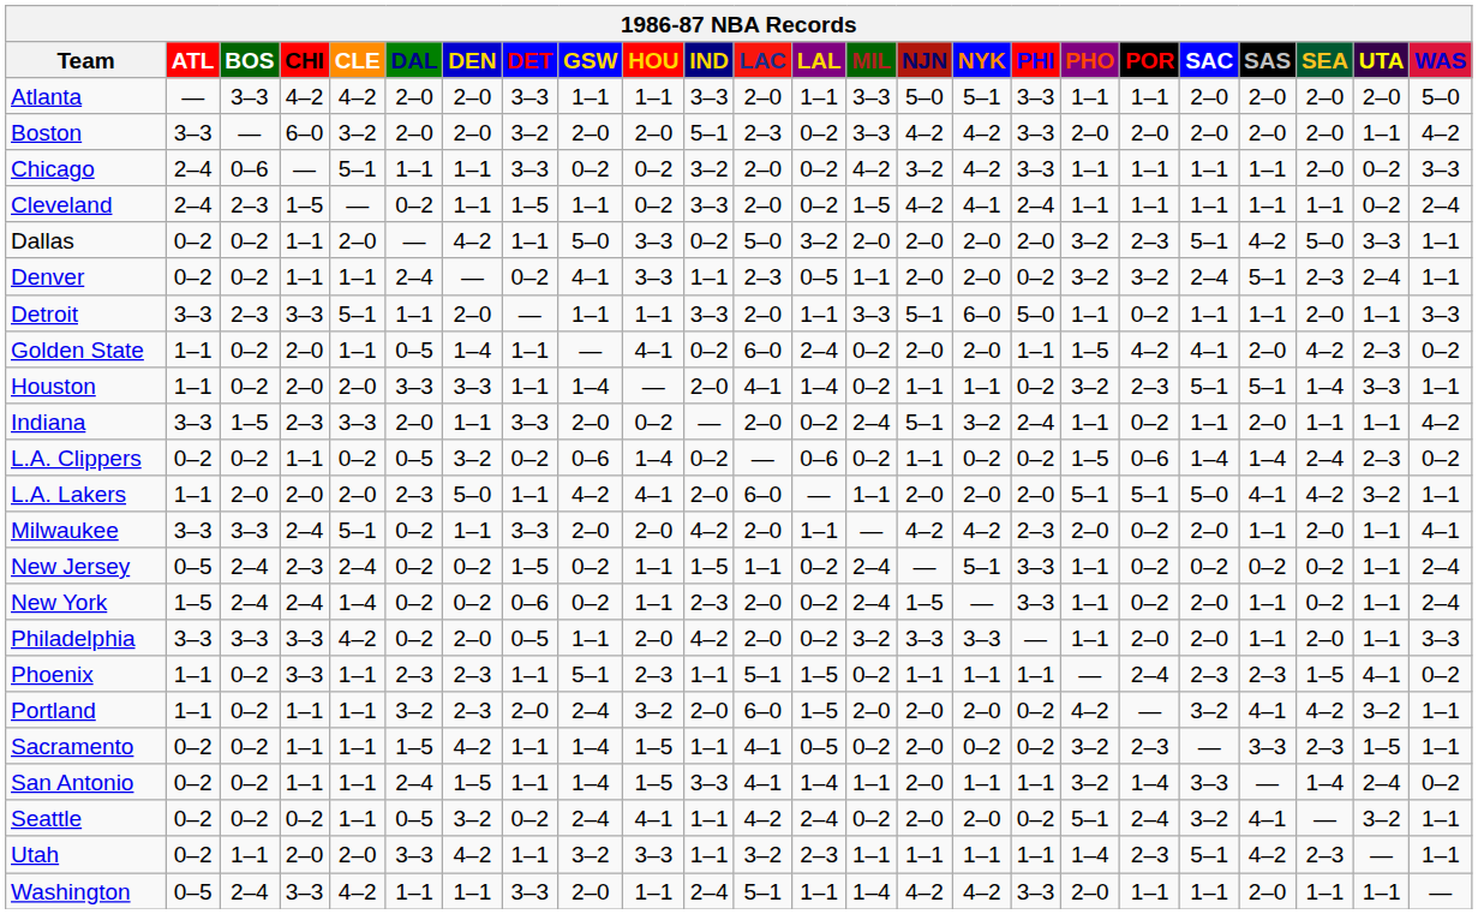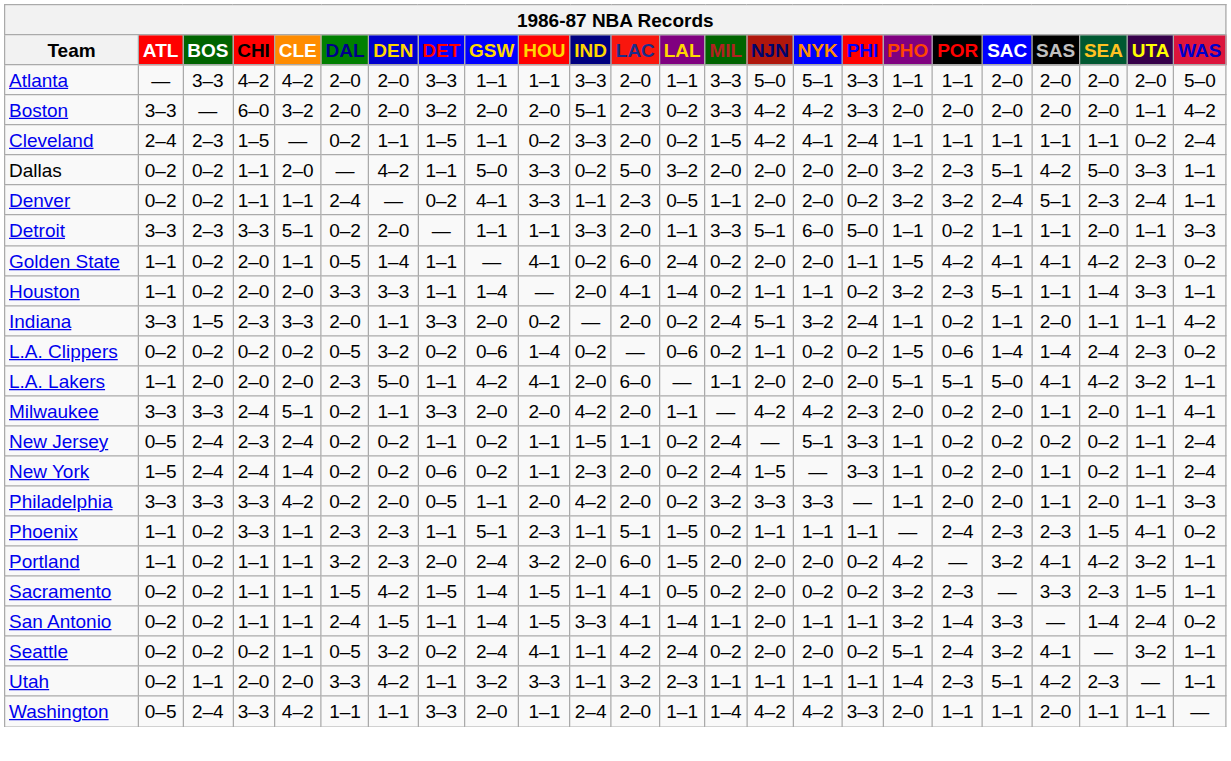- row: Chicago | 2–4 | 0–6 | — | 5–1 | 1–1 | 1–1 | 3–3 | 0–2 | 0–2 | 3–2 | 2–0 | 0–2 | 4–2 | 3–2 | 4–2 | 3–3 | 1–1 | 1–1 | 1–1 | 1–1 | 2–0 | 0–2 | 3–3
Detroit | DAL: 1–1 -> 0–2
Golden State | SAS: 2–0 -> 4–1
Houston | SAS: 5–1 -> 1–1
L.A. Clippers | CHI: 1–1 -> 0–2
New Jersey | DET: 1–5 -> 1–1
Sacramento | DET: 1–1 -> 1–5
Washington | LAC: 5–1 -> 2–0
